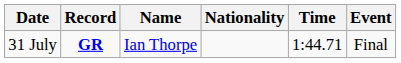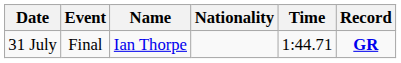columns swapped: Event <-> Record
